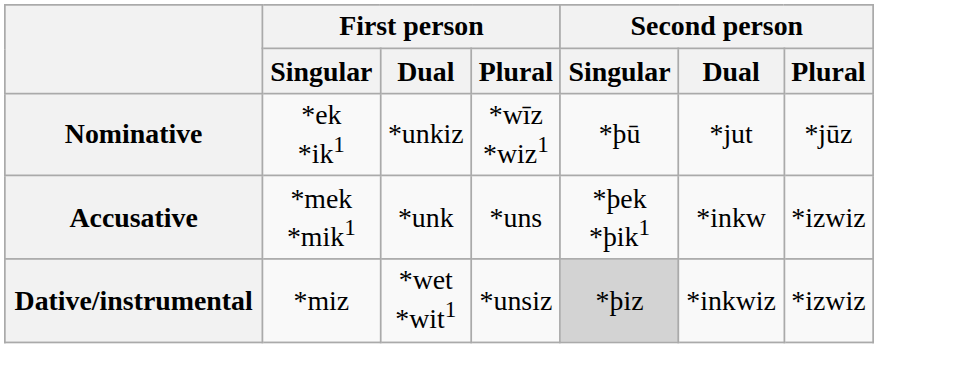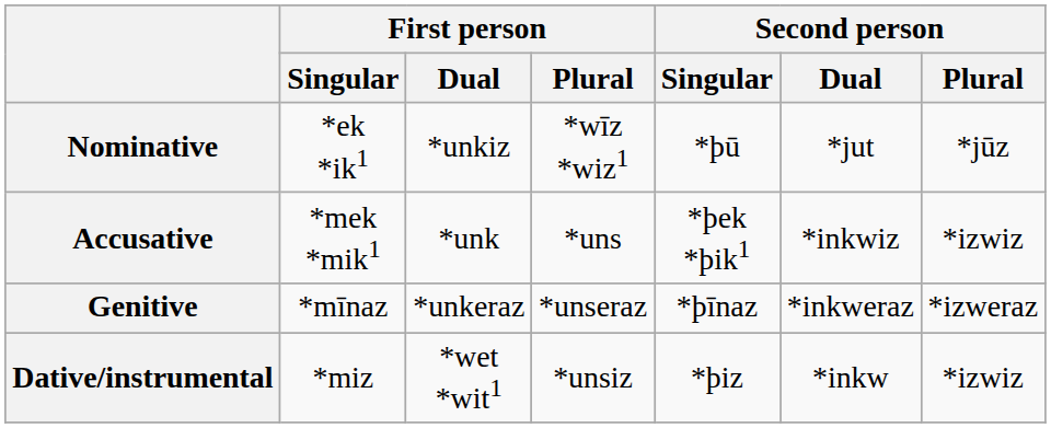Accusative | Second person / Dual: *inkw -> *inkwiz
+ row: Genitive | *mīnaz | *unkeraz | *unseraz | *þīnaz | *inkweraz | *izweraz
Dative/instrumental | Second person / Singular: lightgrey background -> no background
Dative/instrumental | Second person / Dual: *inkwiz -> *inkw
